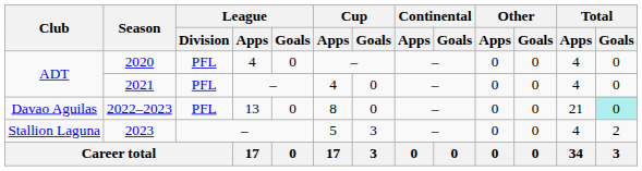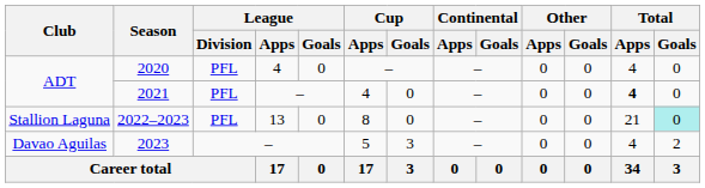2021 | Total / Apps: normal -> bold
2022–2023 | Club: Davao Aguilas -> Stallion Laguna
2023 | Club: Stallion Laguna -> Davao Aguilas
